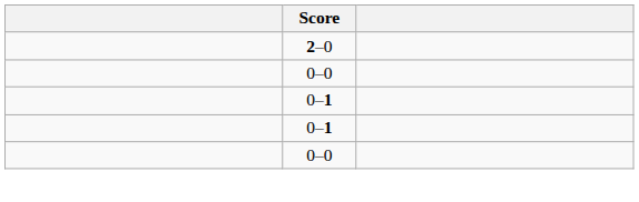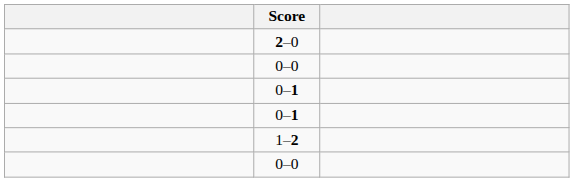+ row: 1–2
